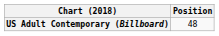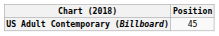US Adult Contemporary (Billboard) | Position: 48 -> 45
